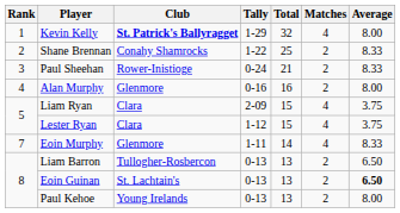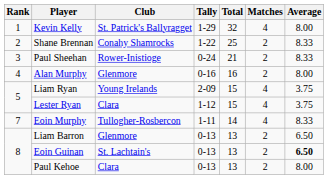Kevin Kelly | Club: bold -> normal
Liam Ryan | Club: Clara -> Young Irelands
Eoin Murphy | Club: Glenmore -> Tullogher-Rosbercon
Liam Barron | Club: Tullogher-Rosbercon -> Glenmore
Paul Kehoe | Club: Young Irelands -> Clara
